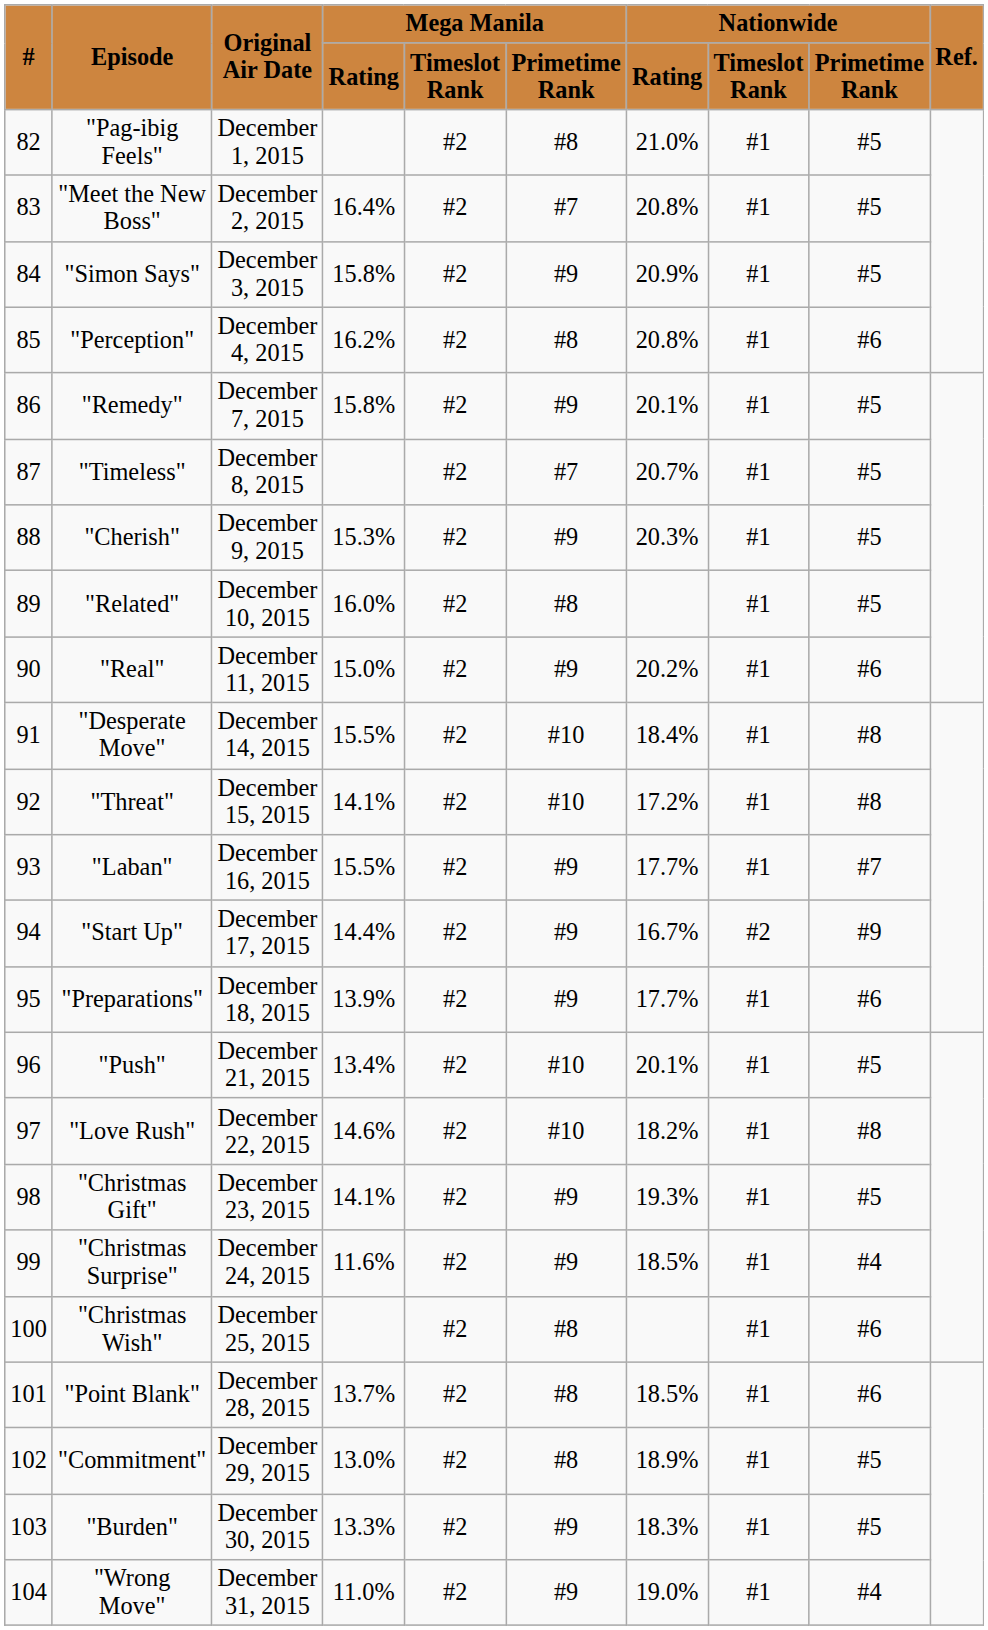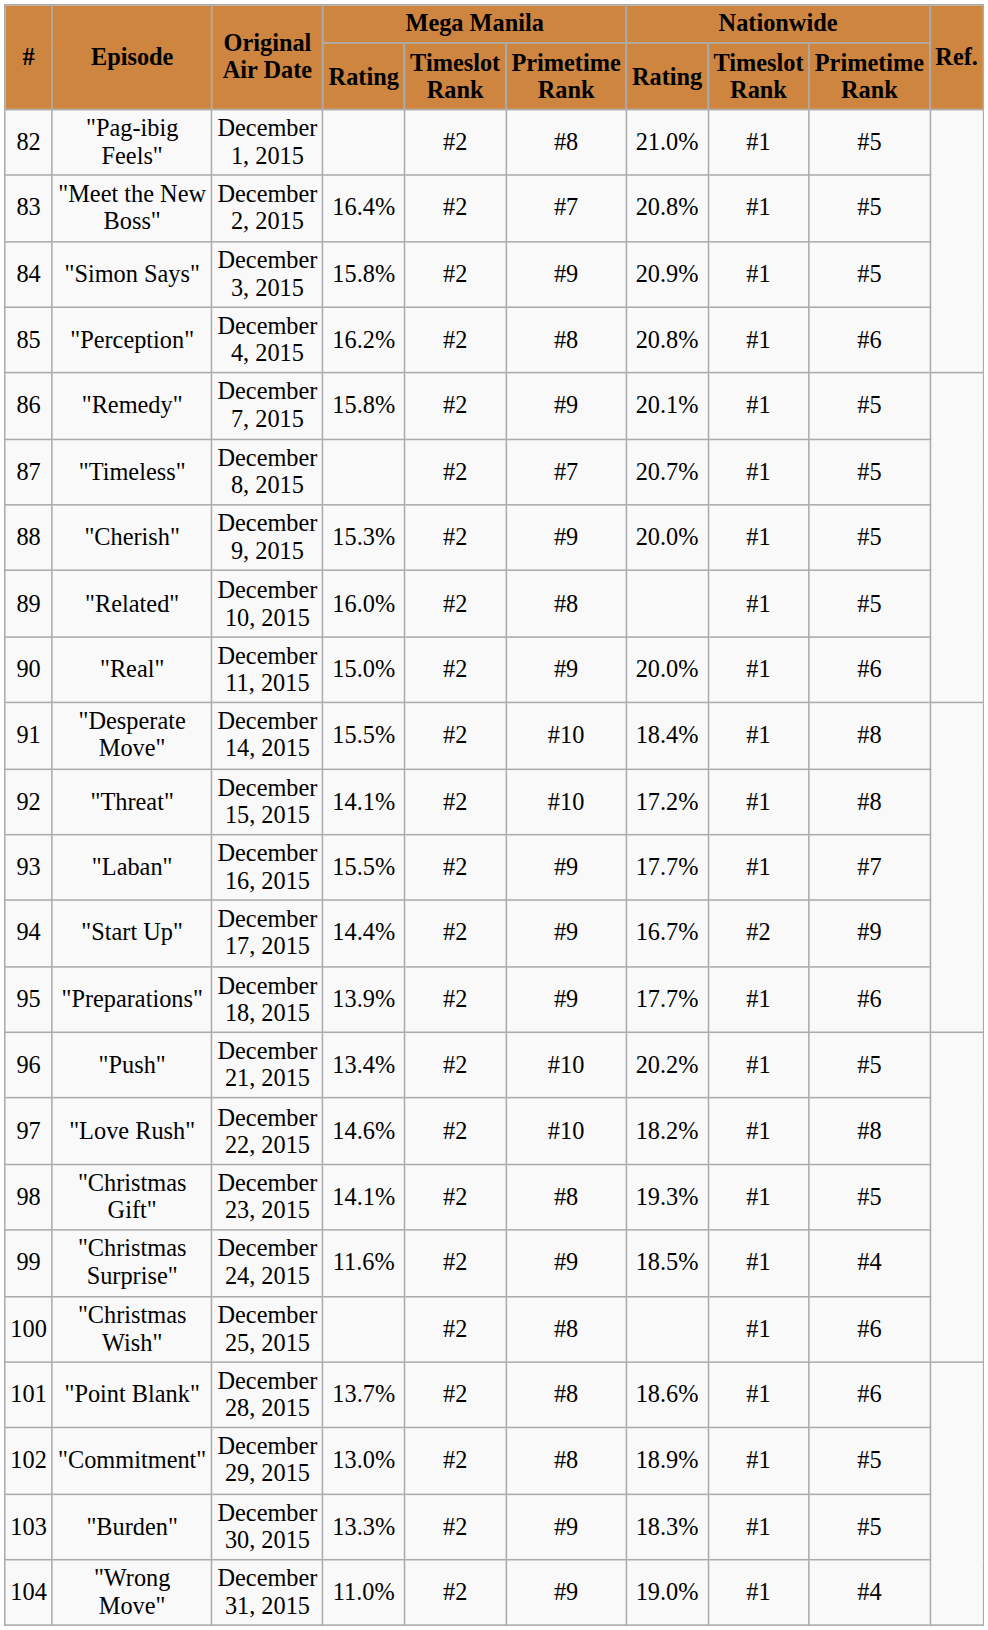"Cherish" | Nationwide / Rating: 20.3% -> 20.0%
"Real" | Nationwide / Rating: 20.2% -> 20.0%
"Push" | Nationwide / Rating: 20.1% -> 20.2%
"Christmas Gift" | Mega Manila / Primetime Rank: #9 -> #8
"Point Blank" | Nationwide / Rating: 18.5% -> 18.6%
